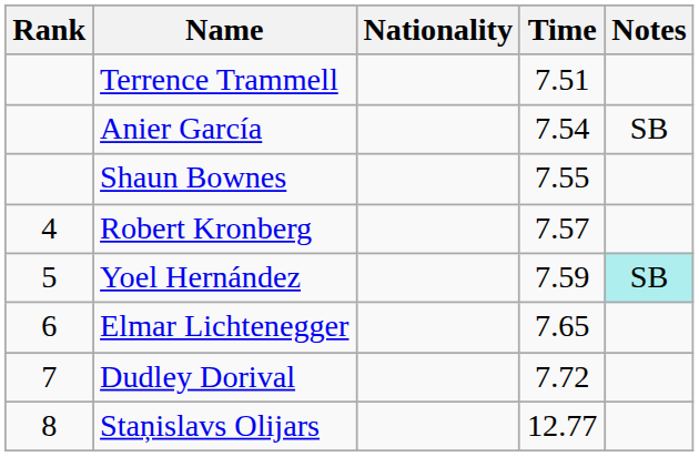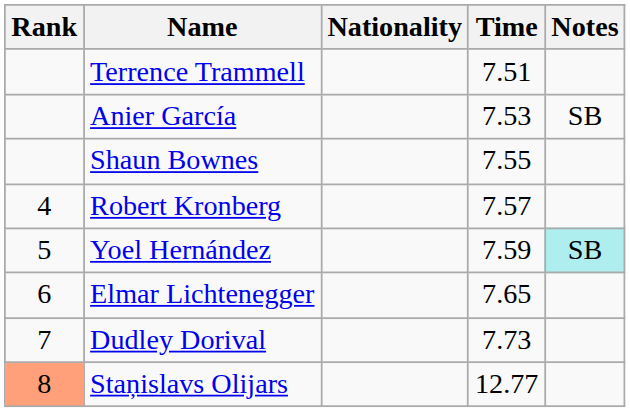Anier García | Time: 7.54 -> 7.53
Dudley Dorival | Time: 7.72 -> 7.73
Staņislavs Olijars | Rank: no background -> lightsalmon background
